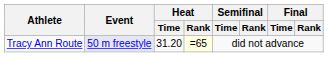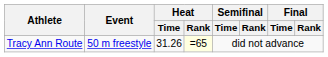Tracy Ann Route | Event: lavender background -> no background
Tracy Ann Route | Heat / Time: 31.20 -> 31.26
